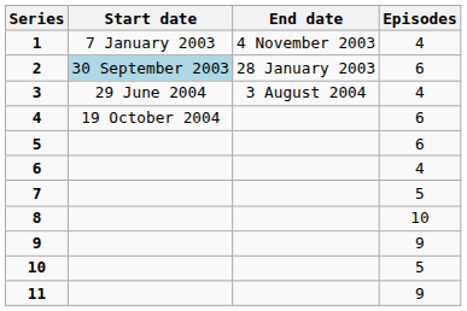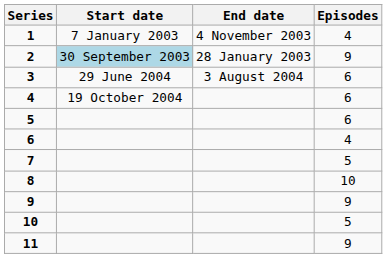2 | Episodes: 6 -> 9
3 | Episodes: 4 -> 6
